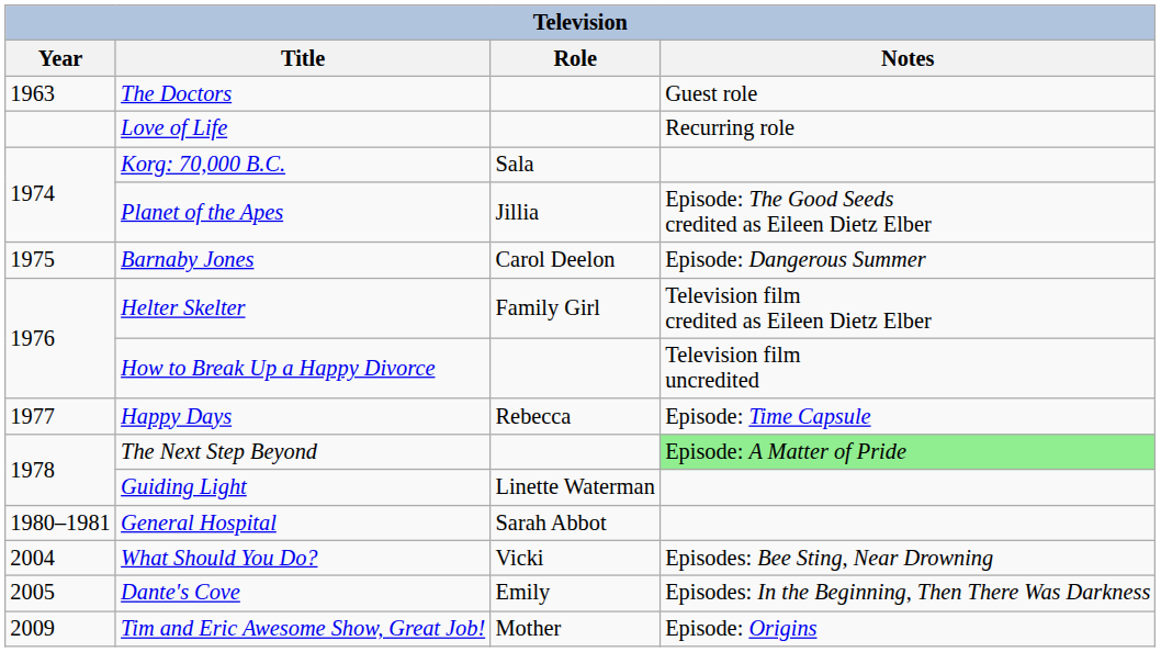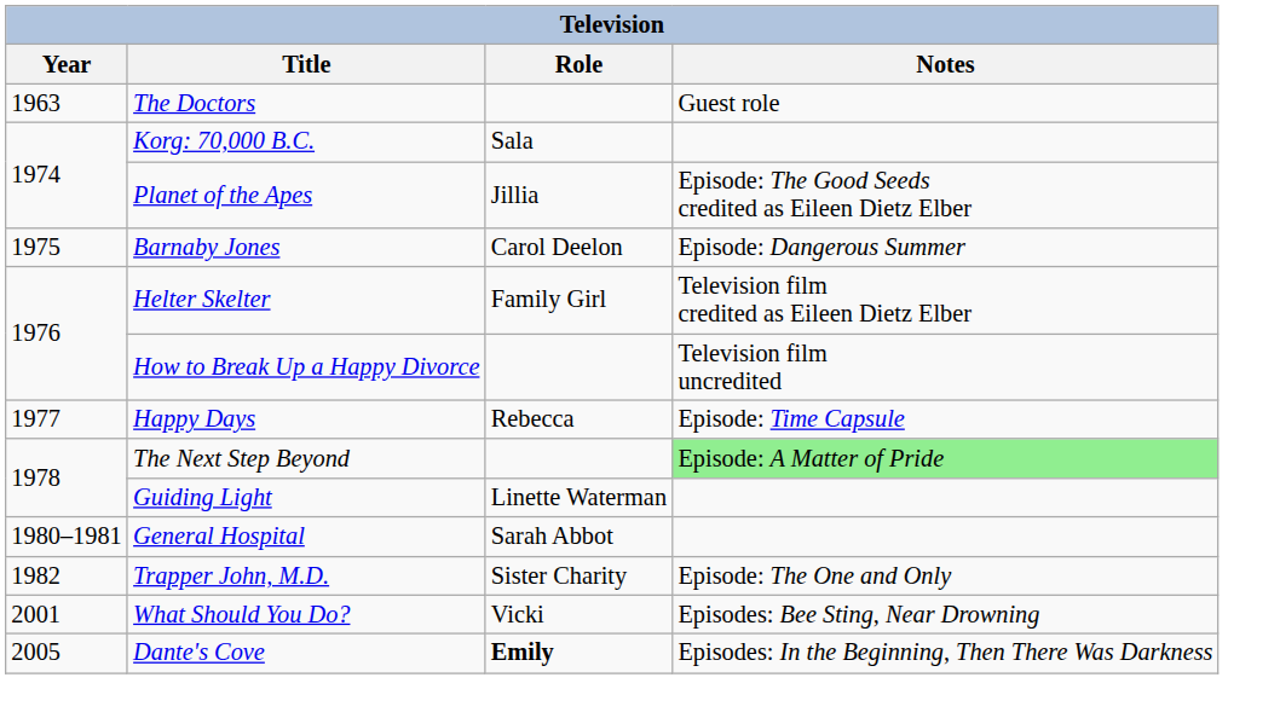- row: Love of Life | Recurring role
+ row: 1982 | Trapper John, M.D. | Sister Charity | Episode: The One and Only
What Should You Do? | Year: 2004 -> 2001
Dante's Cove | Role: normal -> bold
- row: 2009 | Tim and Eric Awesome Show, Great Job! | Mother | Episode: Origins
